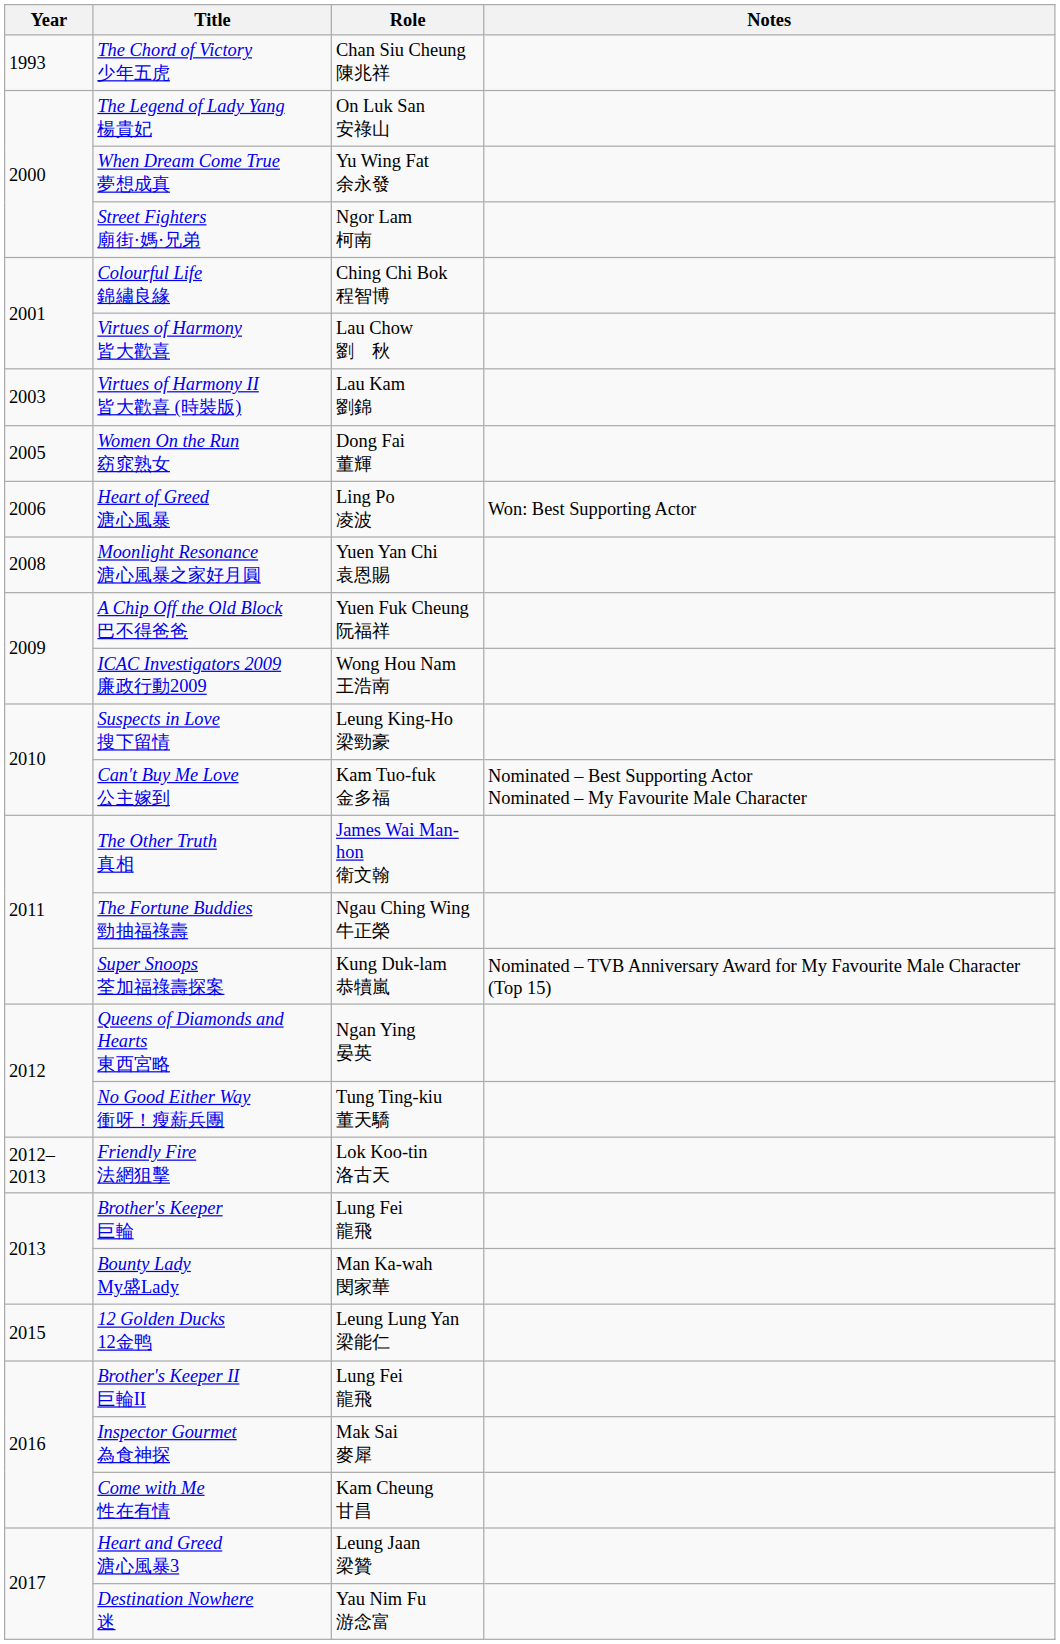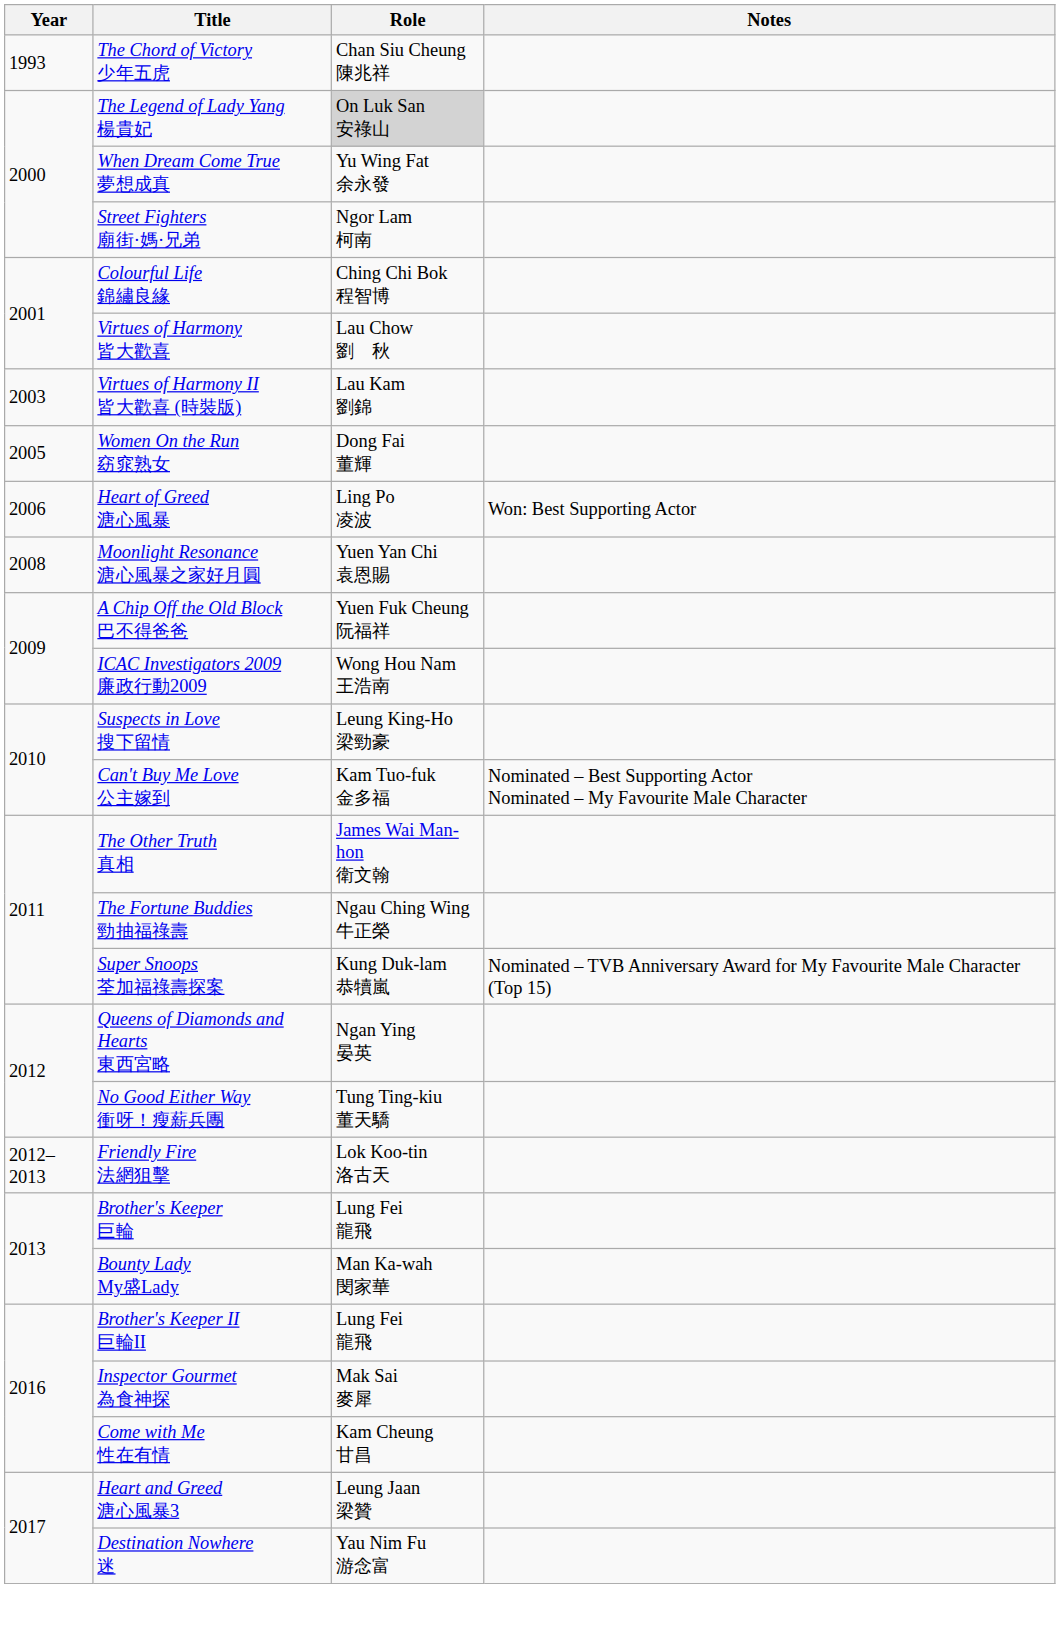The Legend of Lady Yang 楊貴妃 | Role: no background -> lightgrey background
- row: 2015 | 12 Golden Ducks 12金鸭 | Leung Lung Yan 梁能仁
